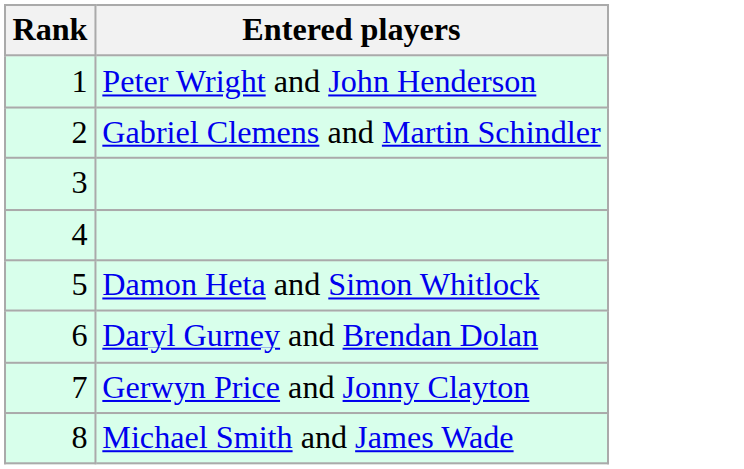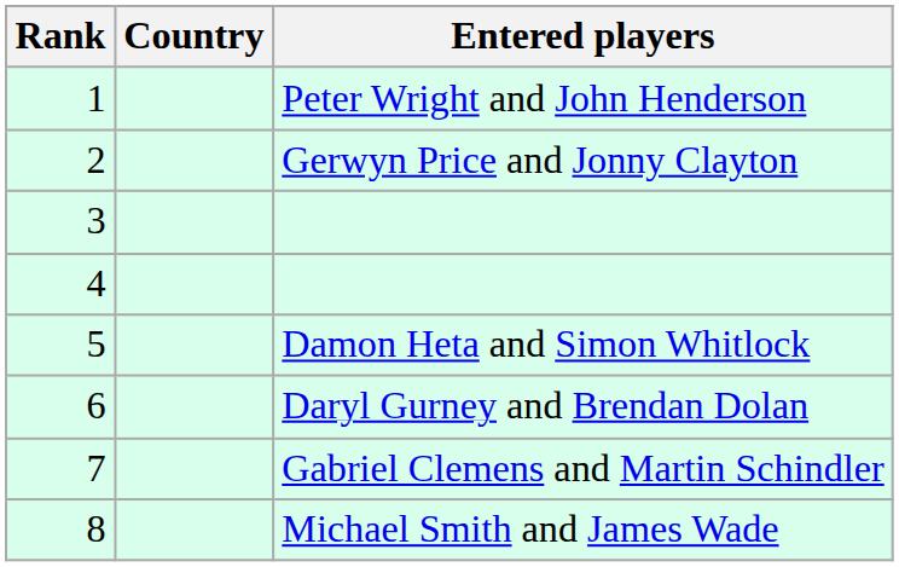+ column: Country
2 | Entered players: Gabriel Clemens and Martin Schindler -> Gerwyn Price and Jonny Clayton
7 | Entered players: Gerwyn Price and Jonny Clayton -> Gabriel Clemens and Martin Schindler
